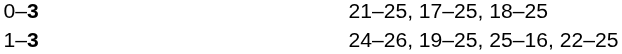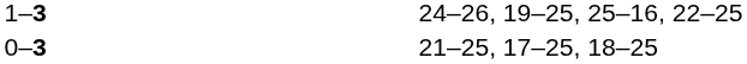rows swapped: 1–3 <-> 0–3
